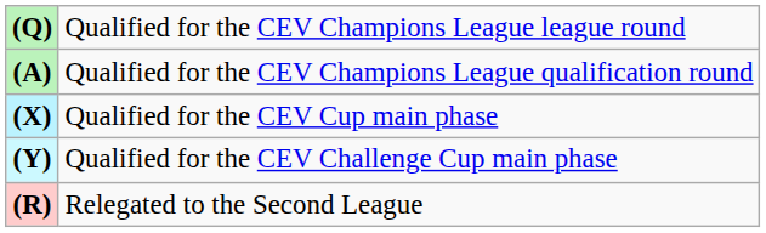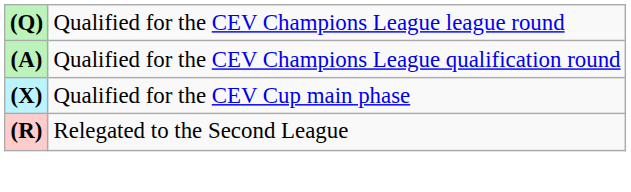- row: (Y) | Qualified for the CEV Challenge Cup main phase
